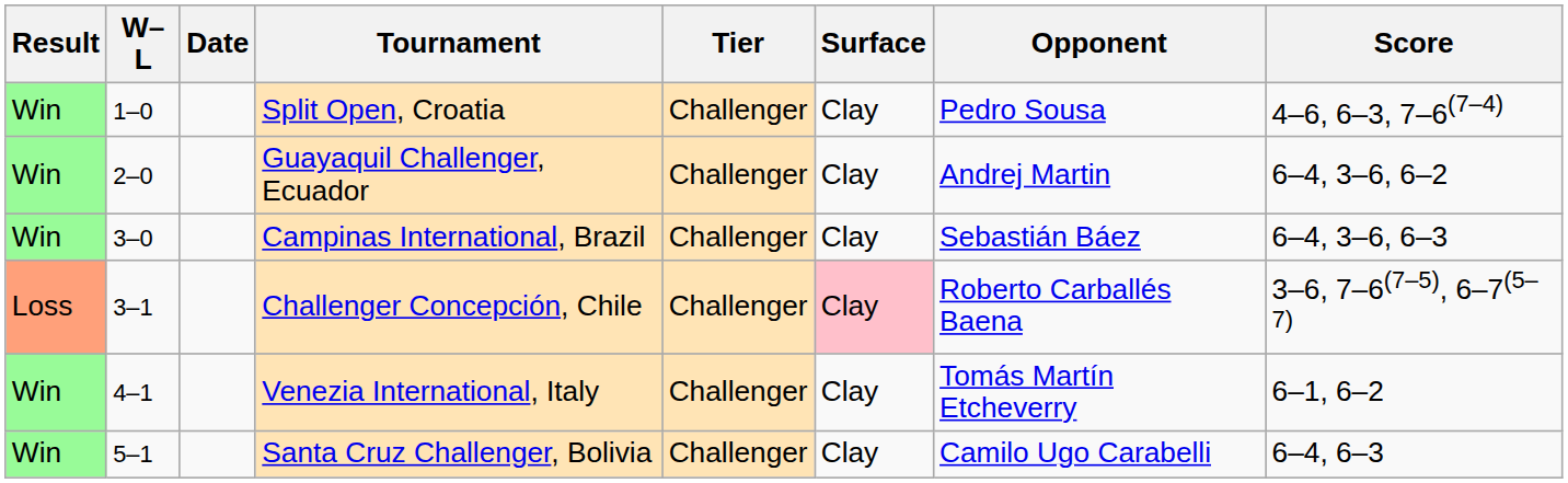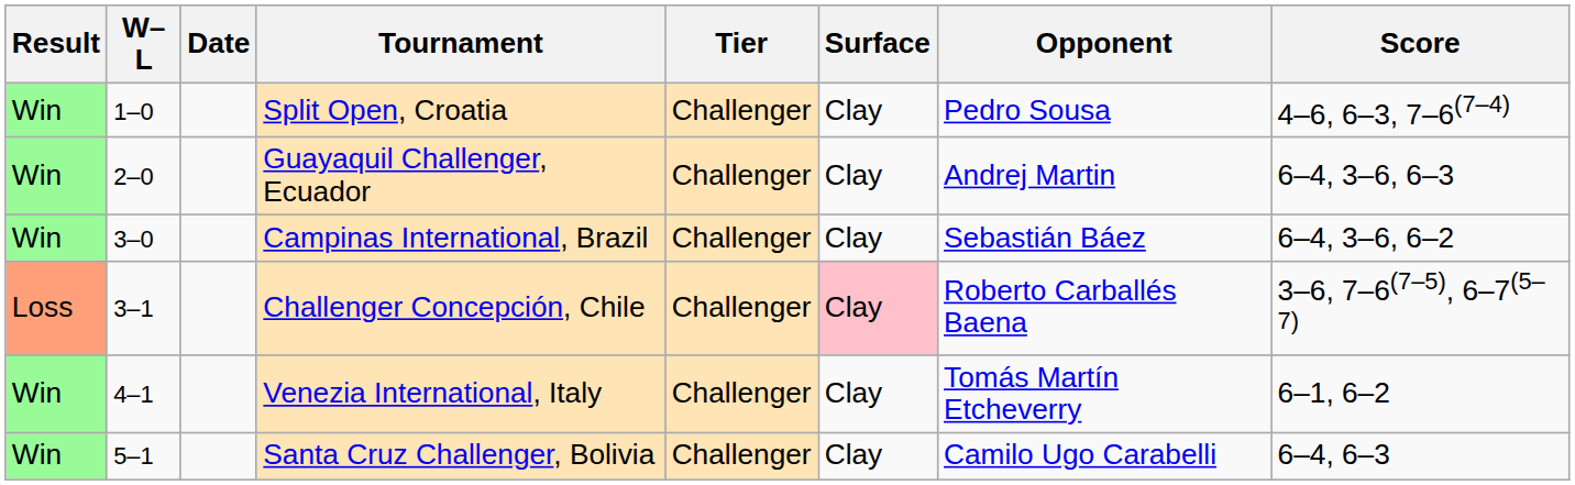Guayaquil Challenger, Ecuador | Score: 6–4, 3–6, 6–2 -> 6–4, 3–6, 6–3
Campinas International, Brazil | Score: 6–4, 3–6, 6–3 -> 6–4, 3–6, 6–2
